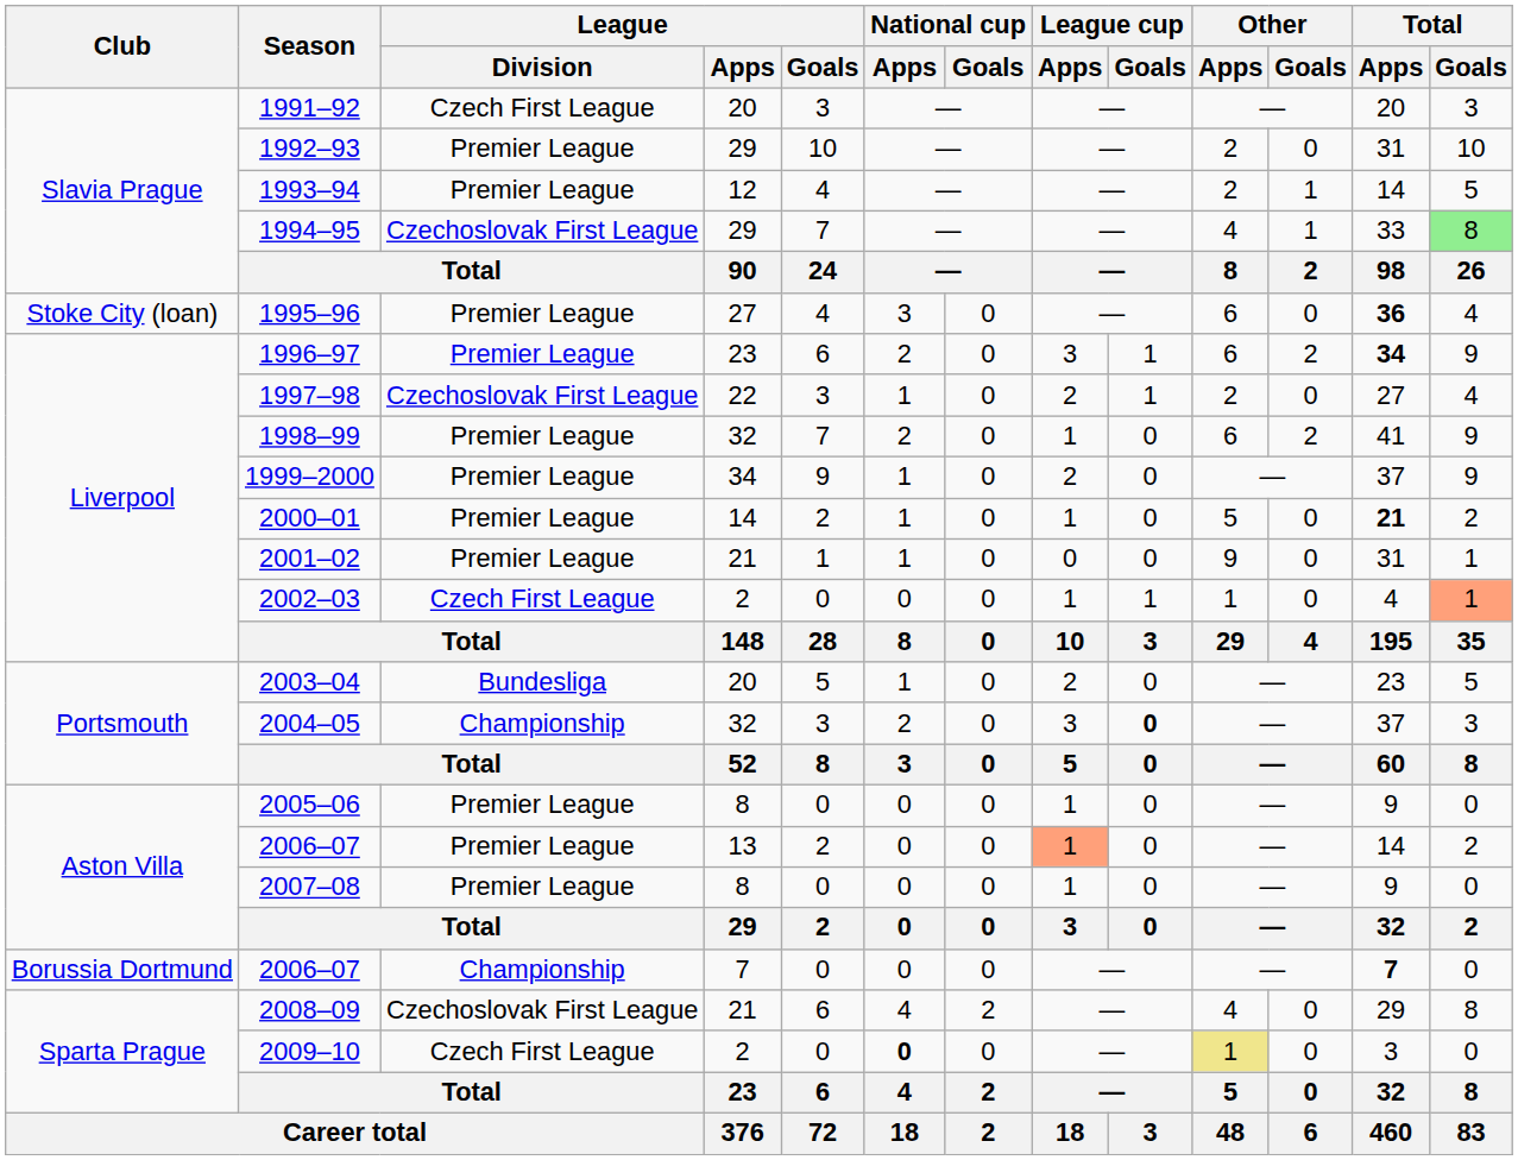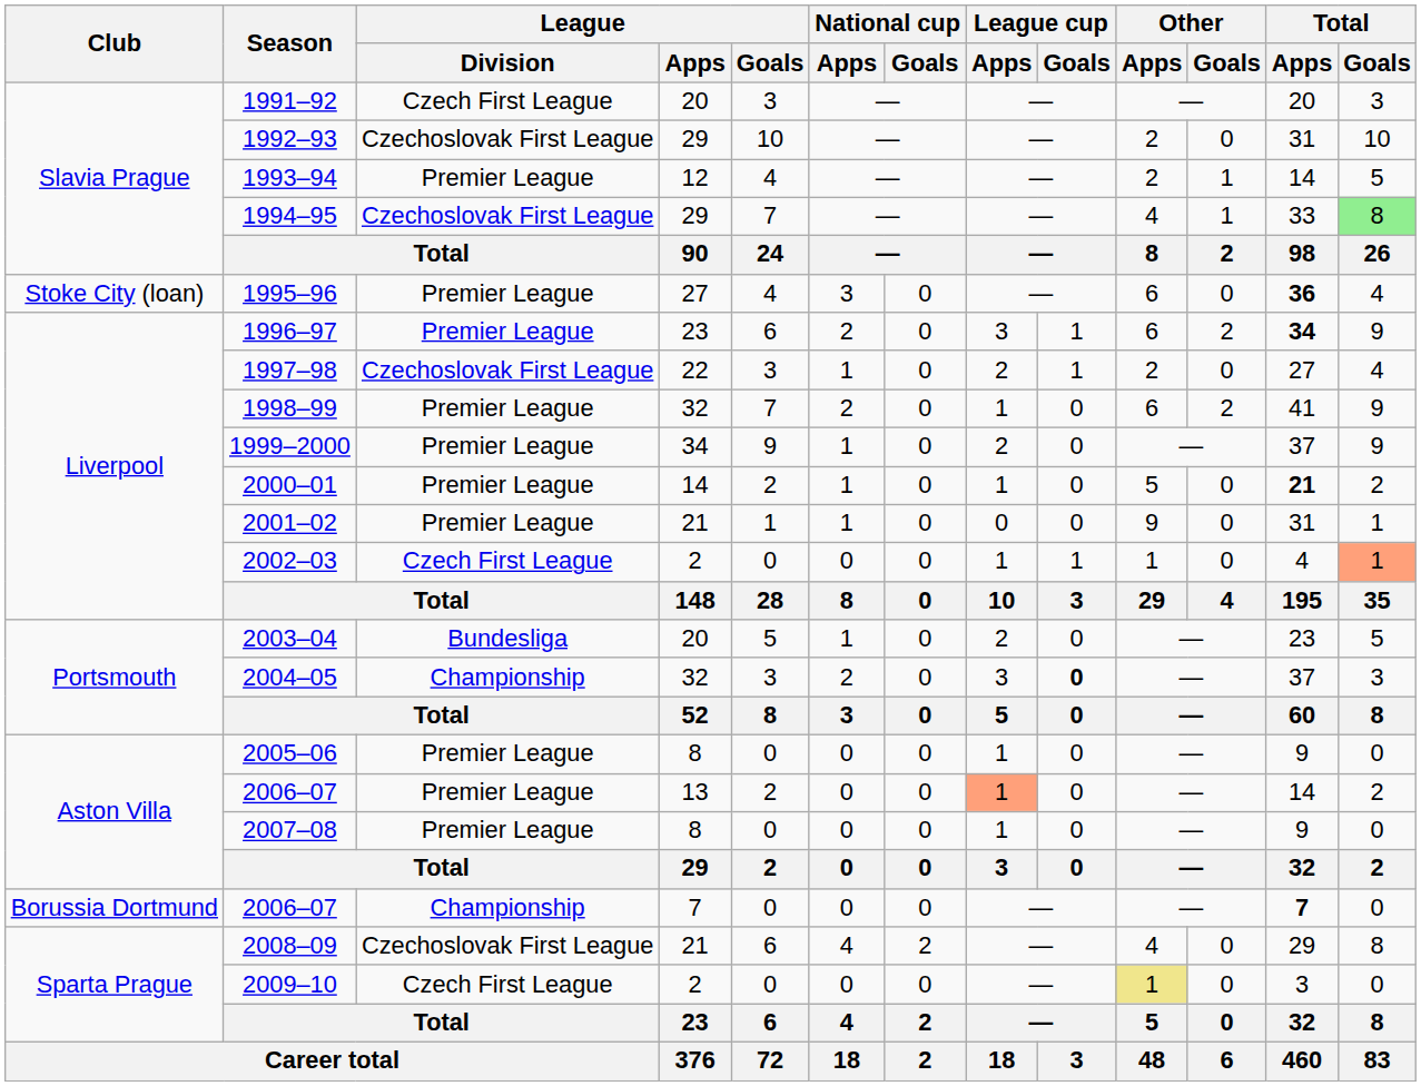1992–93 | League / Division: Premier League -> Czechoslovak First League
2009–10 | National cup / Apps: bold -> normal
